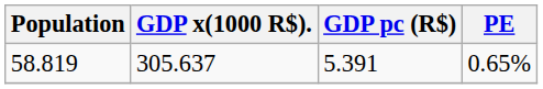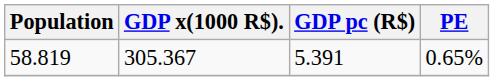58.819 | GDP x(1000 R$).: 305.637 -> 305.367
